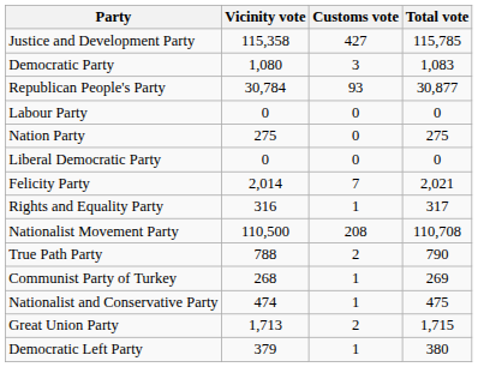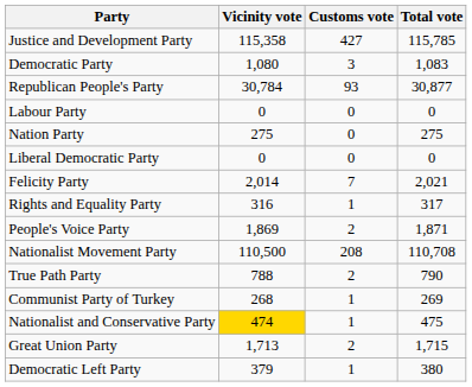+ row: People's Voice Party | 1,869 | 2 | 1,871
Nationalist and Conservative Party | Vicinity vote: no background -> gold background
